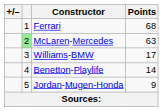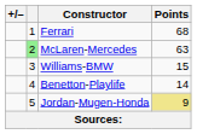Williams-BMW | Points: 17 -> 15
Jordan-Mugen-Honda | Points: no background -> khaki background
